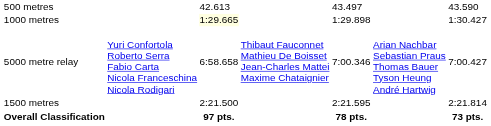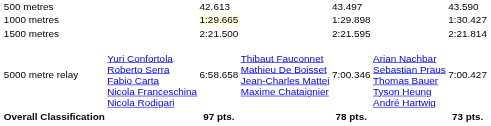rows swapped: 1500 metres <-> 5000 metre relay
